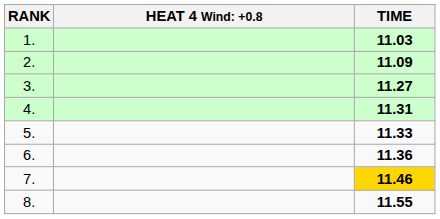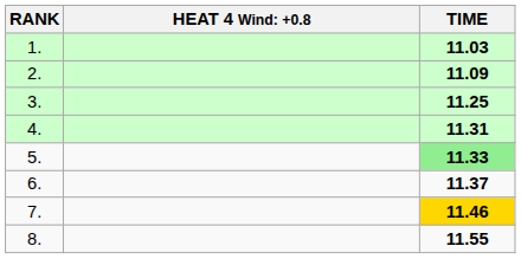3. | TIME: 11.27 -> 11.25
5. | TIME: no background -> lightgreen background
6. | TIME: 11.36 -> 11.37
